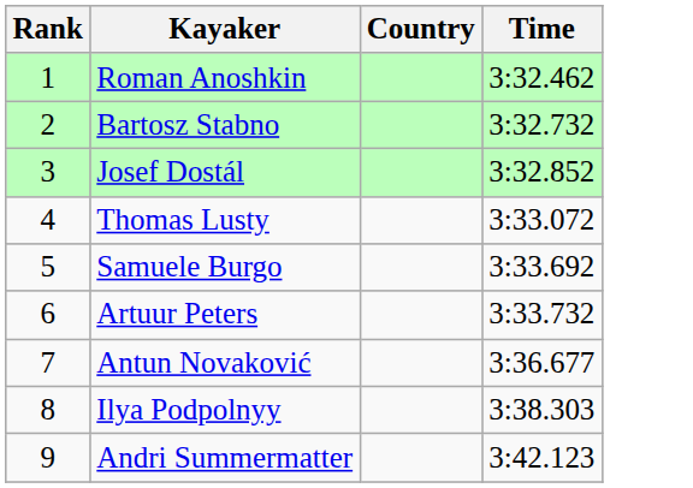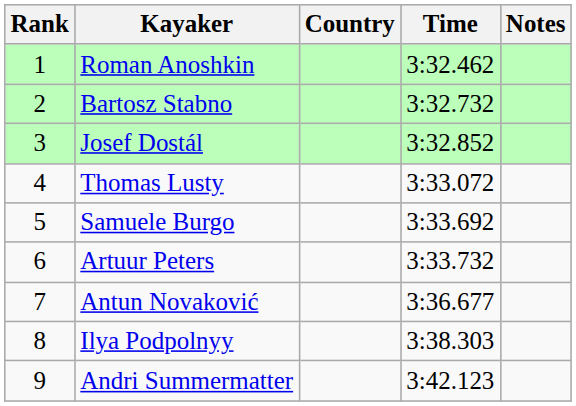+ column: Notes
